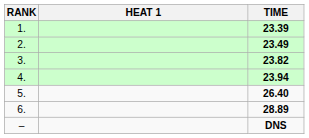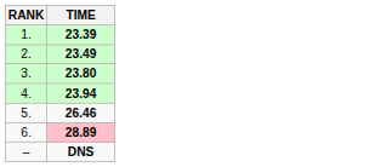- column: HEAT 1
3. | TIME: 23.82 -> 23.80
5. | TIME: 26.40 -> 26.46
6. | TIME: no background -> pink background
